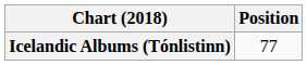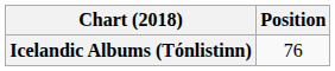Icelandic Albums (Tónlistinn) | Position: 77 -> 76
